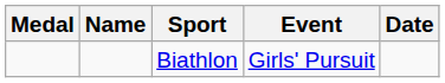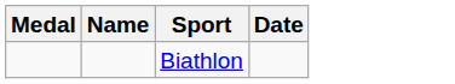- column: Event | Girls' Pursuit
